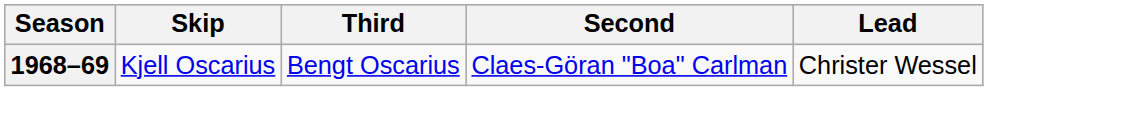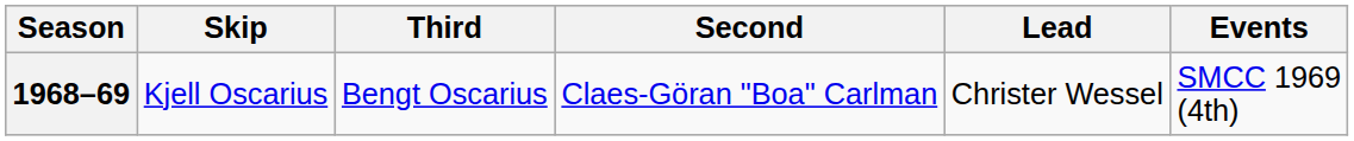+ column: Events | SMCC 1969 (4th)
